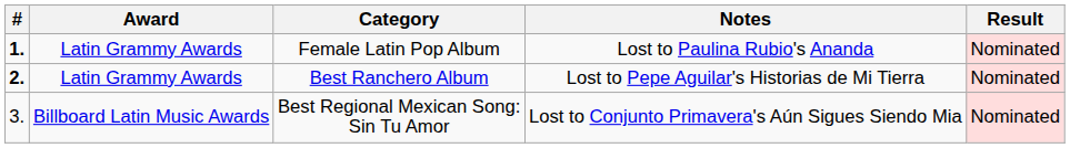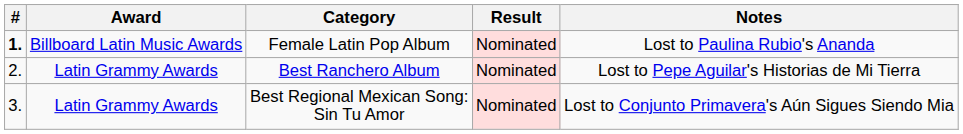columns swapped: Result <-> Notes
Female Latin Pop Album | Award: Latin Grammy Awards -> Billboard Latin Music Awards
Best Ranchero Album | #: bold -> normal
Best Regional Mexican Song: Sin Tu Amor | Award: Billboard Latin Music Awards -> Latin Grammy Awards
